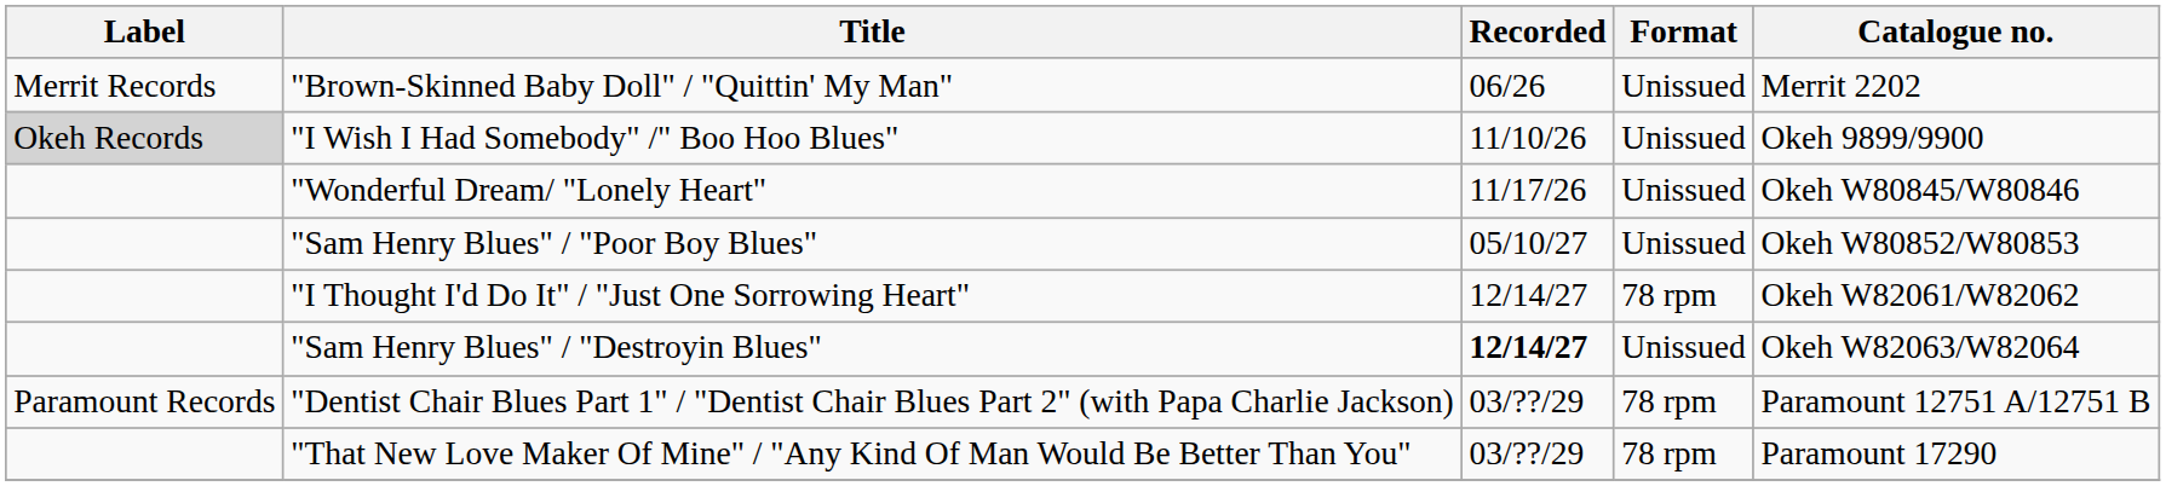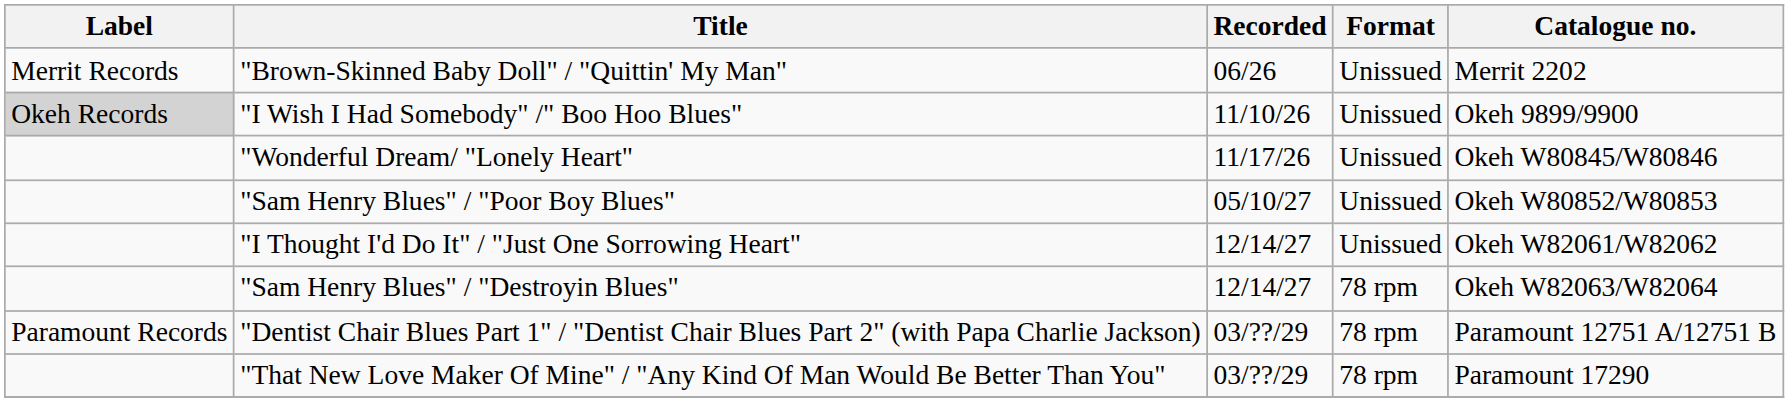"I Thought I'd Do It" / "Just One Sorrowing Heart" | Format: 78 rpm -> Unissued
"Sam Henry Blues" / "Destroyin Blues" | Recorded: bold -> normal
"Sam Henry Blues" / "Destroyin Blues" | Format: Unissued -> 78 rpm
